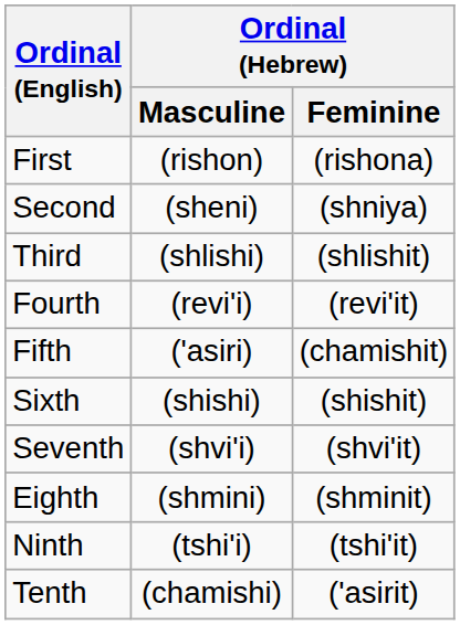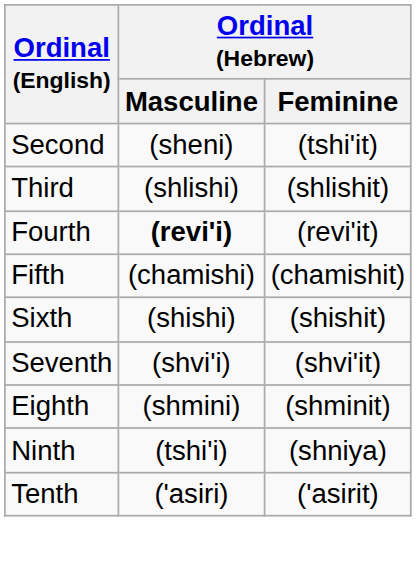- row: First | (rishon) | (rishona)
Second | Ordinal (Hebrew) / Feminine: (shniya) -> (tshi'it)
Fourth | Ordinal (Hebrew) / Masculine: normal -> bold
Fifth | Ordinal (Hebrew) / Masculine: ('asiri) -> (chamishi)
Ninth | Ordinal (Hebrew) / Feminine: (tshi'it) -> (shniya)
Tenth | Ordinal (Hebrew) / Masculine: (chamishi) -> ('asiri)
